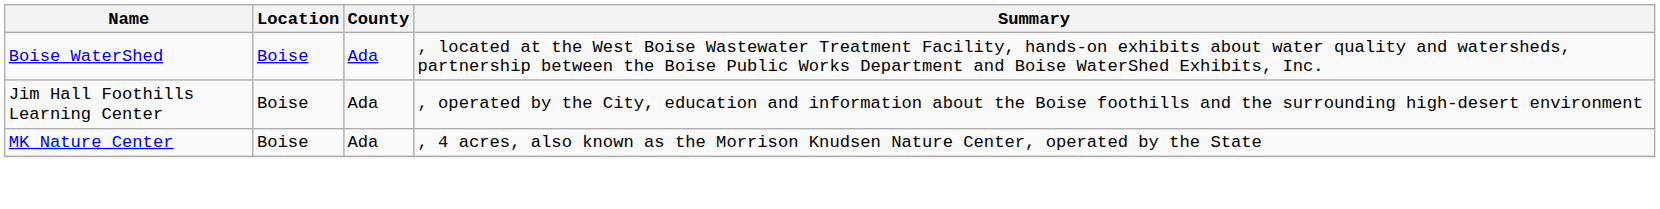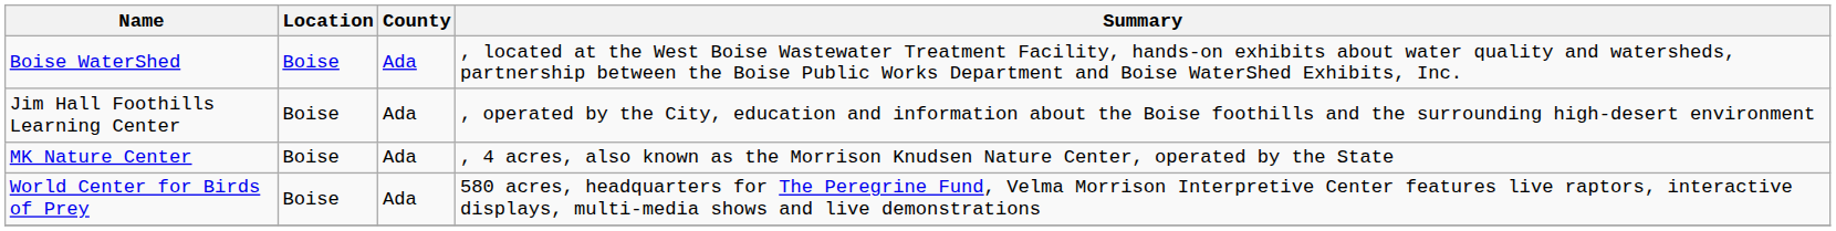+ row: World Center for Birds of Prey | Boise | Ada | 580 acres, headquarters for The Peregrine Fund, Velma Morrison Interpretive Center features live raptors, interactive displays, multi-media shows and live demonstrations
